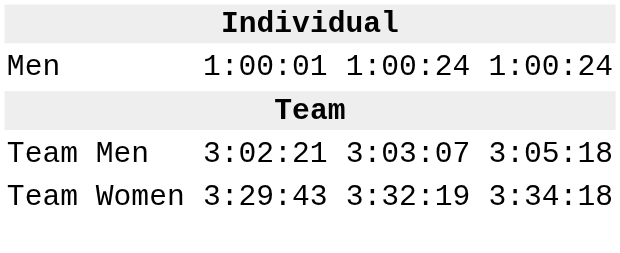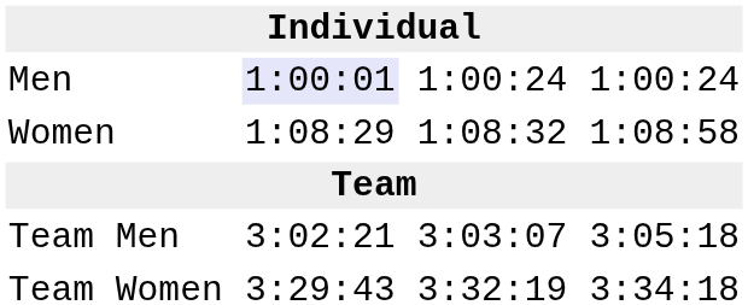Men | column 3: no background -> lavender background
+ row: Women | 1:08:29 | 1:08:32 | 1:08:58
